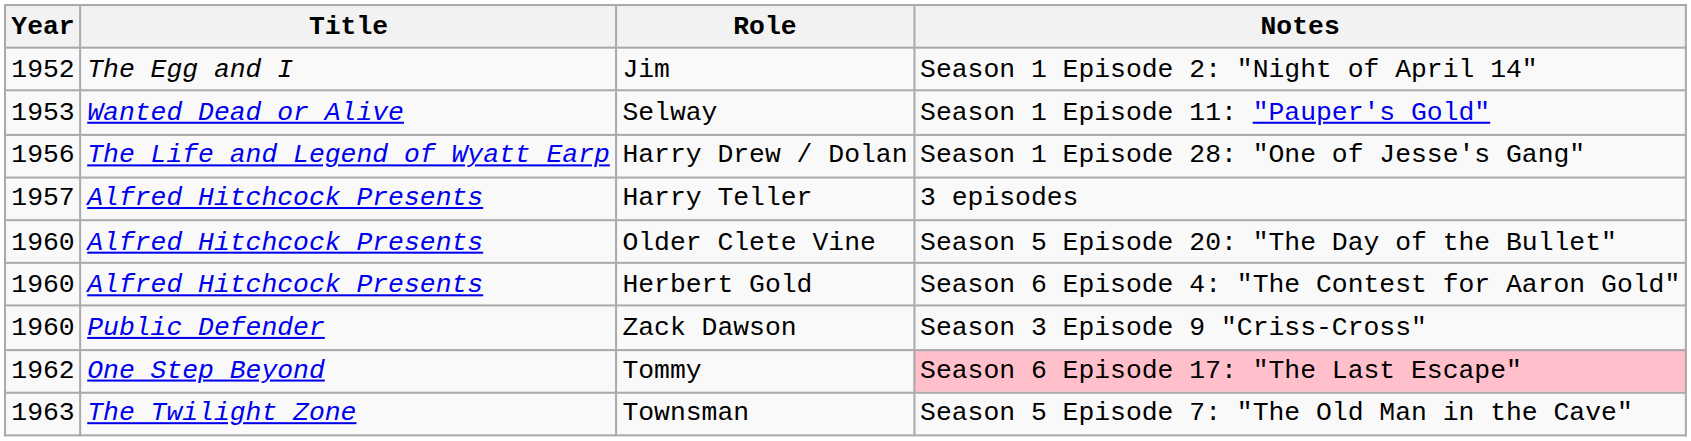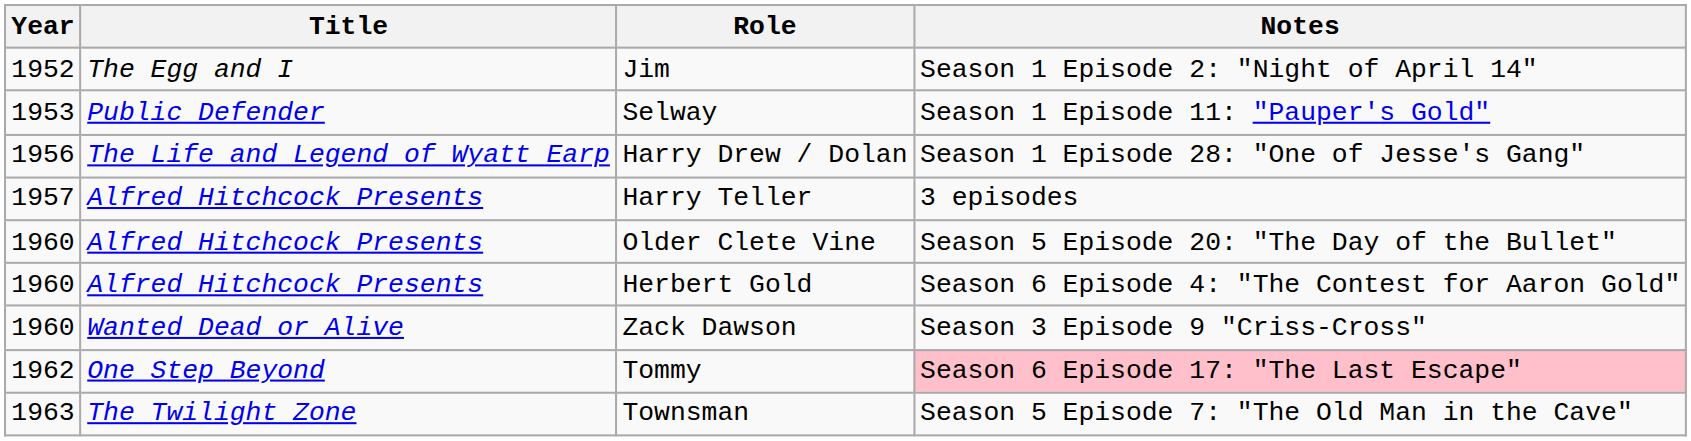Selway | Title: Wanted Dead or Alive -> Public Defender
Zack Dawson | Title: Public Defender -> Wanted Dead or Alive
